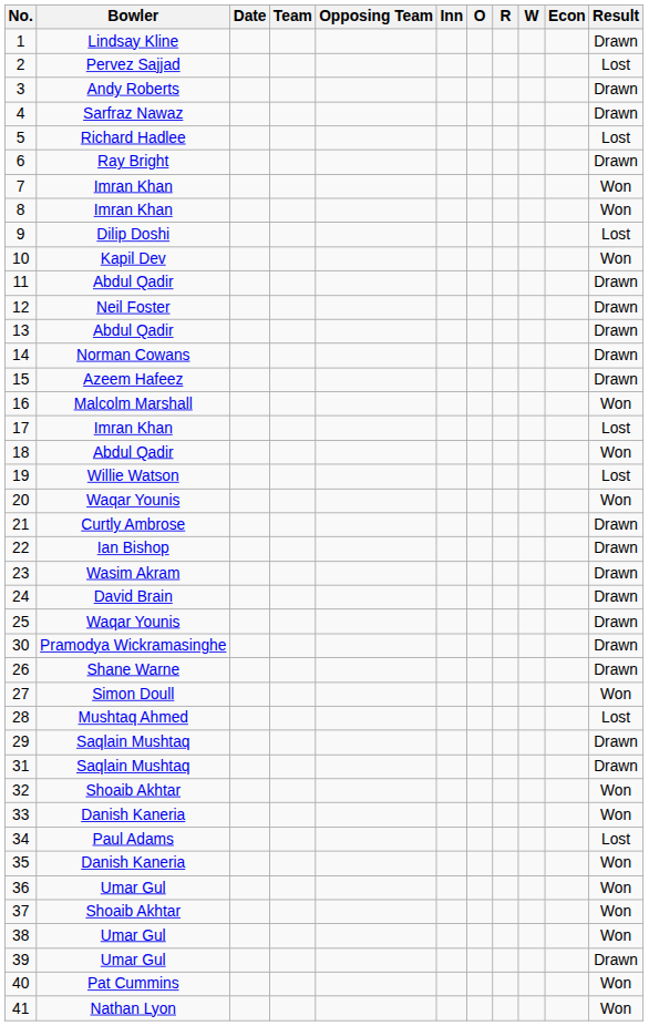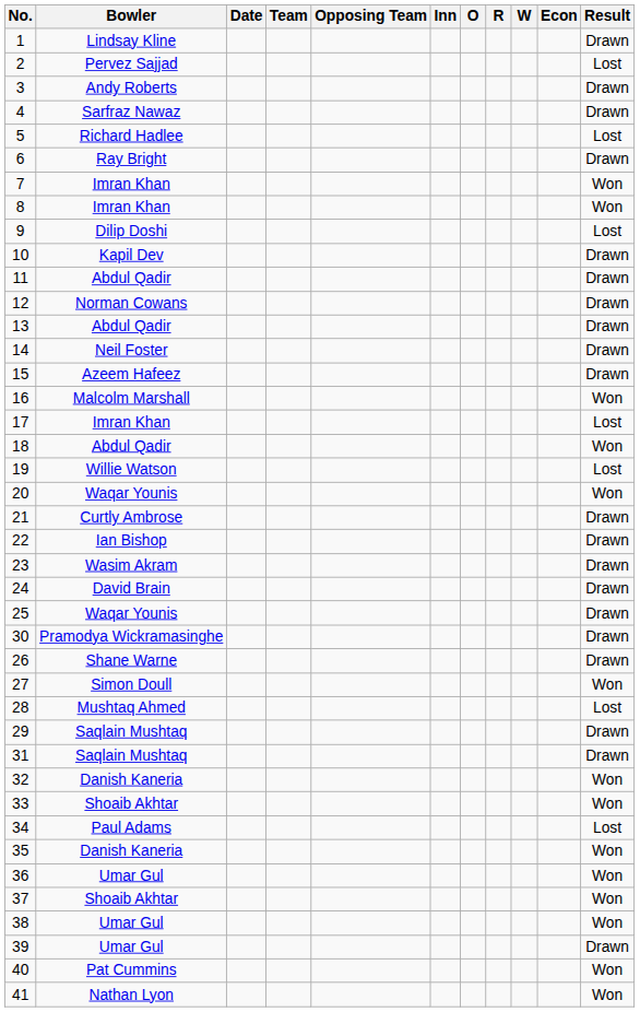10 | Result: Won -> Drawn
12 | Bowler: Neil Foster -> Norman Cowans
14 | Bowler: Norman Cowans -> Neil Foster
32 | Bowler: Shoaib Akhtar -> Danish Kaneria
33 | Bowler: Danish Kaneria -> Shoaib Akhtar
